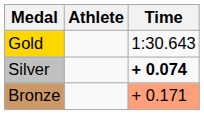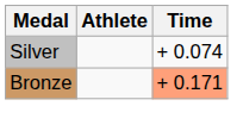- row: Gold | 1:30.643
Silver | Time: bold -> normal
